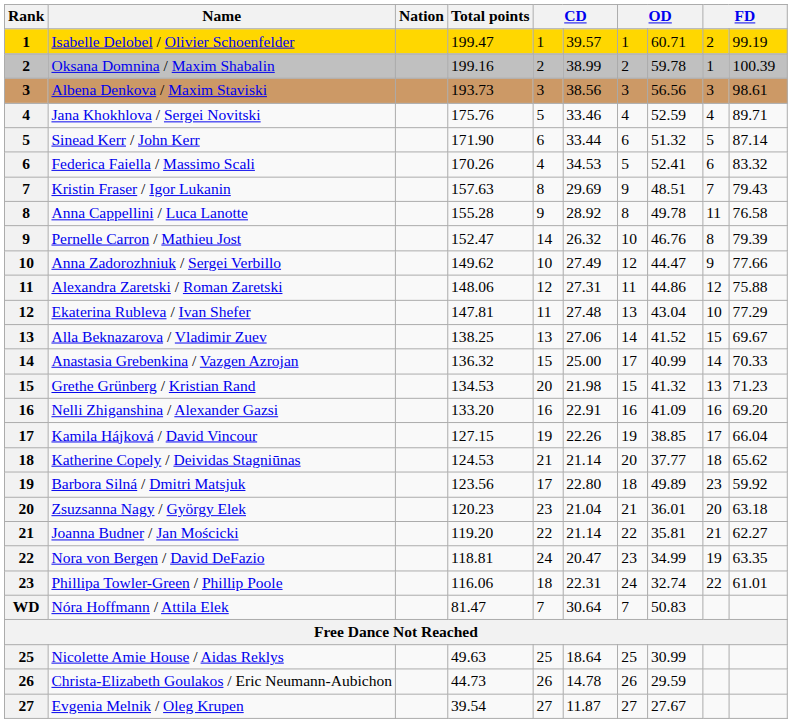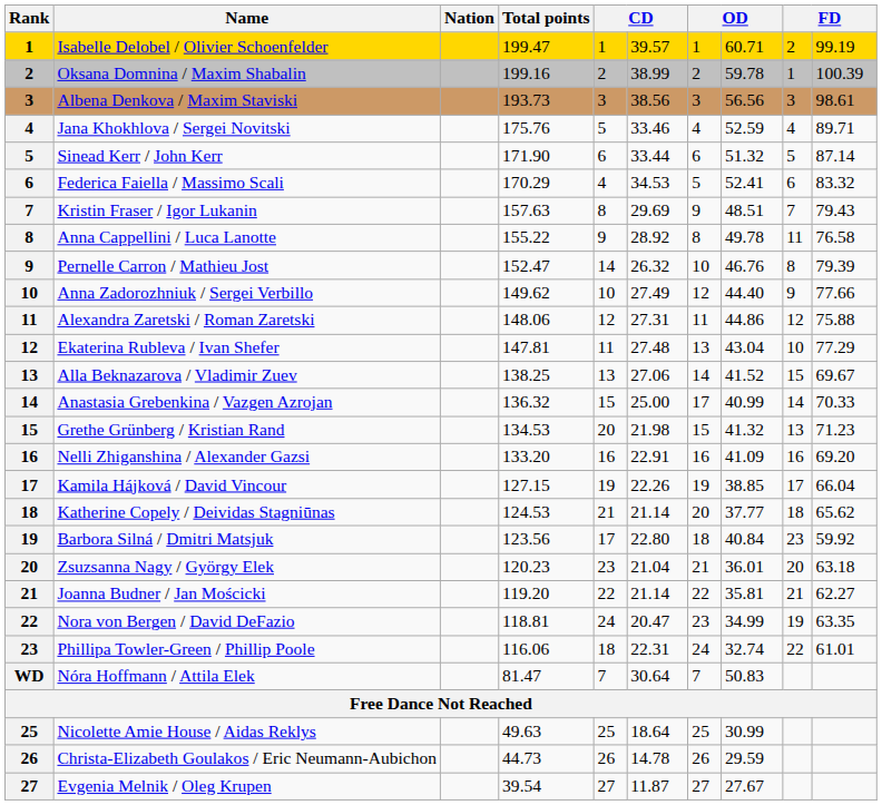Federica Faiella / Massimo Scali | Total points: 170.26 -> 170.29
Anna Cappellini / Luca Lanotte | Total points: 155.28 -> 155.22
Anna Zadorozhniuk / Sergei Verbillo | column 8: 44.47 -> 44.40
Barbora Silná / Dmitri Matsjuk | column 8: 49.89 -> 40.84
